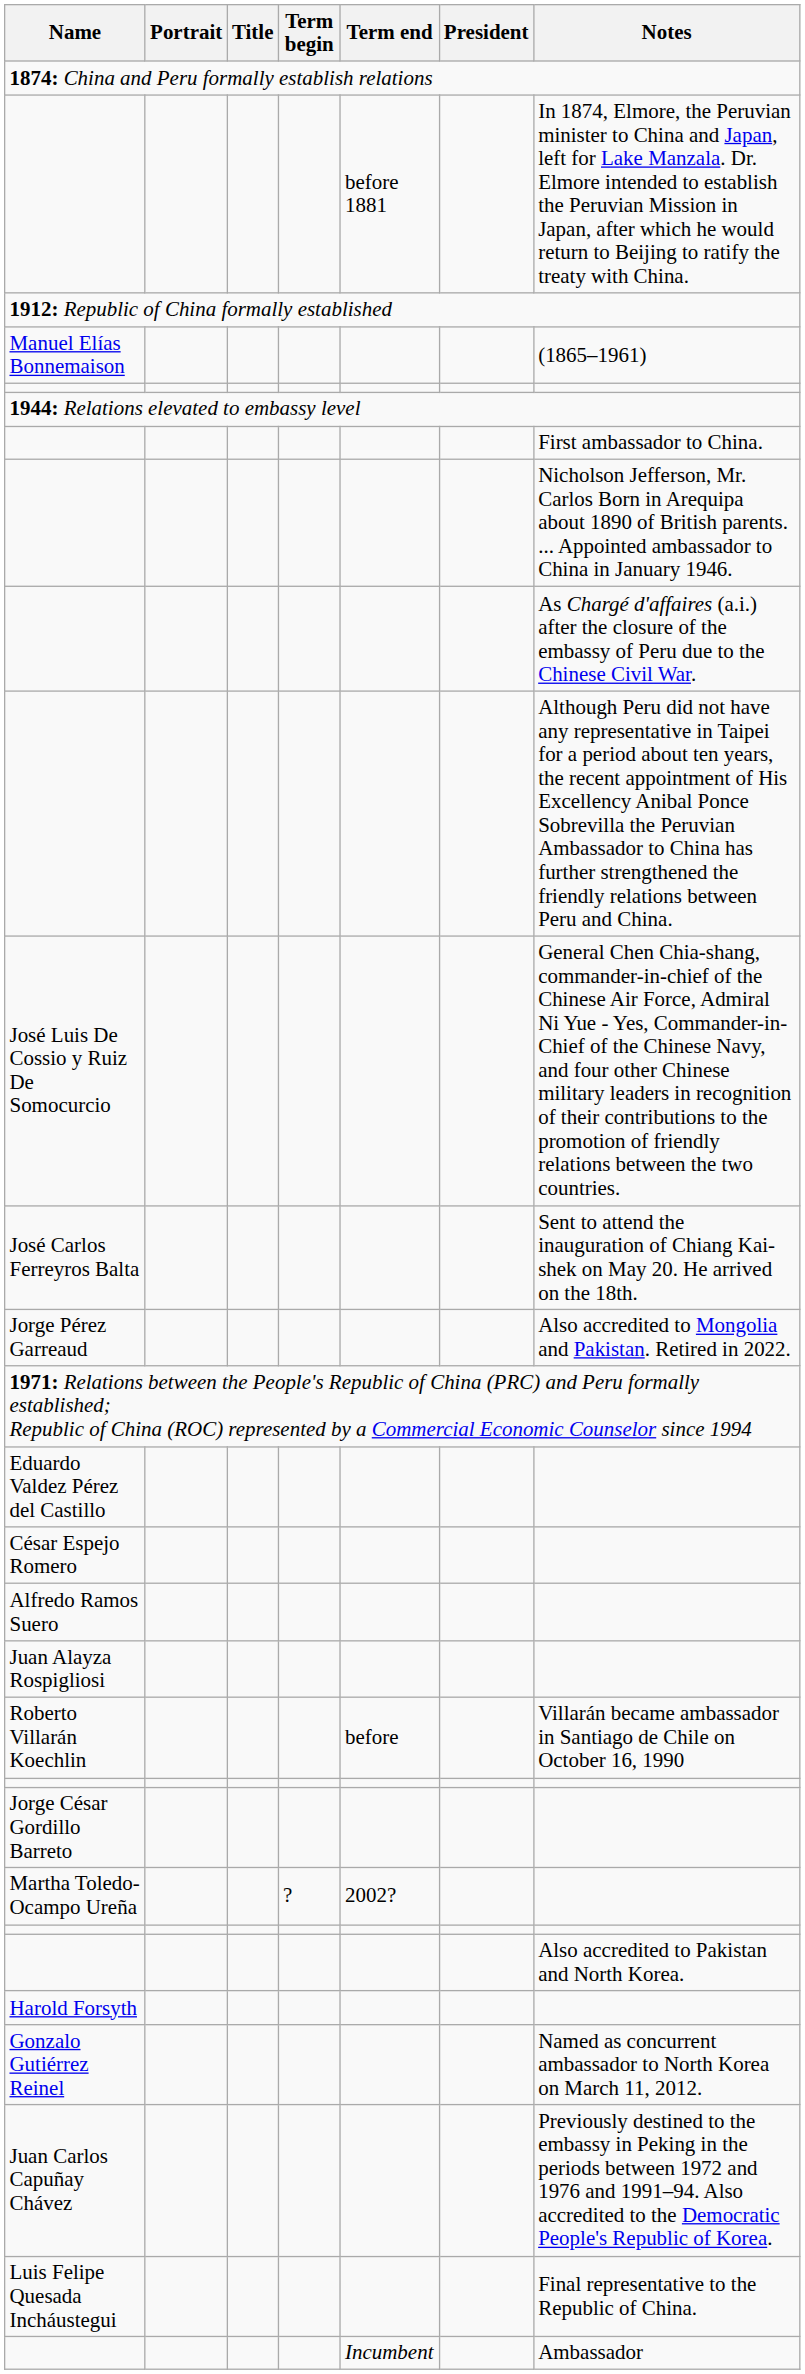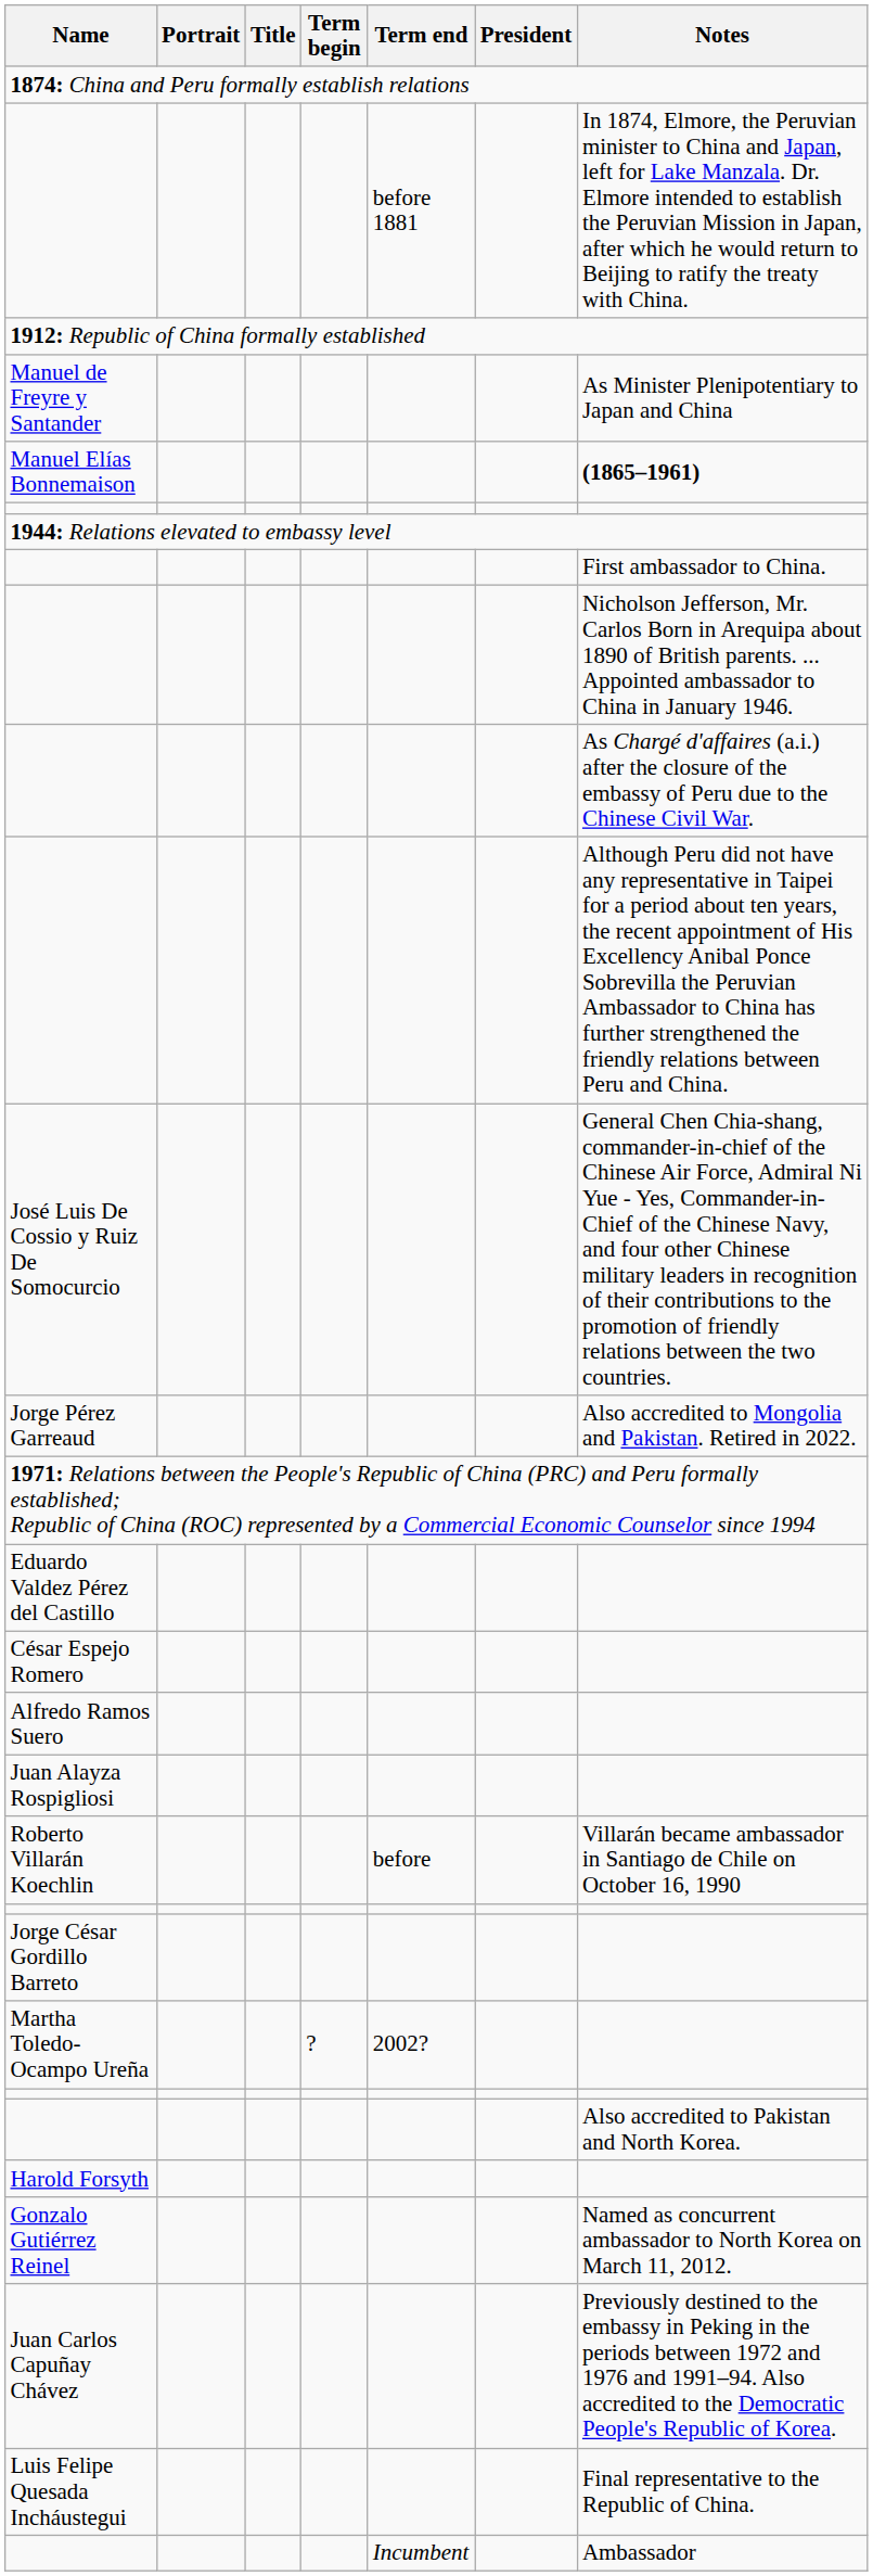+ row: Manuel de Freyre y Santander | As Minister Plenipotentiary to Japan and China
Manuel Elías Bonnemaison | Notes: normal -> bold
- row: José Carlos Ferreyros Balta | Sent to attend the inauguration of Chiang Kai-shek on May 20. He arrived on the 18th.
